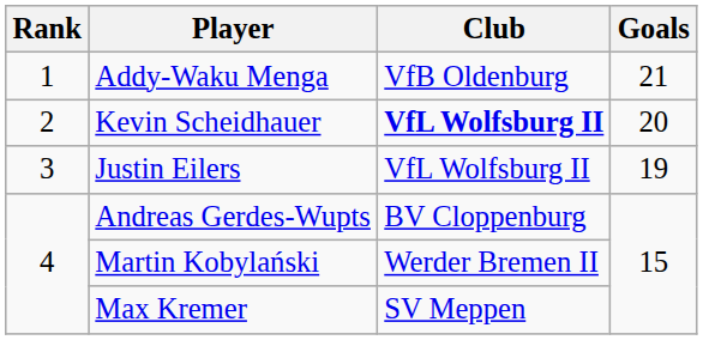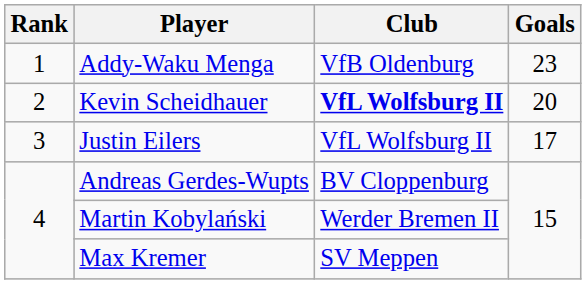Addy-Waku Menga | Goals: 21 -> 23
Justin Eilers | Goals: 19 -> 17
